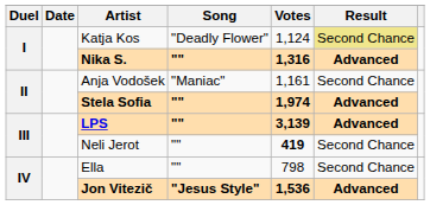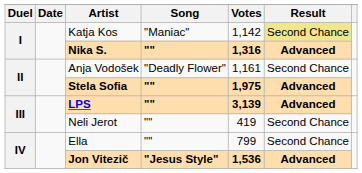Katja Kos | Song: "Deadly Flower" -> "Maniac"
Katja Kos | Votes: 1,124 -> 1,142
Anja Vodošek | Song: "Maniac" -> "Deadly Flower"
Stela Sofia | Votes: 1,974 -> 1,975
Neli Jerot | Votes: bold -> normal
Ella | Votes: 798 -> 799
